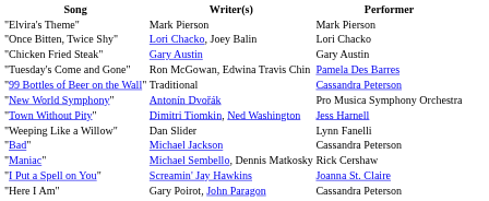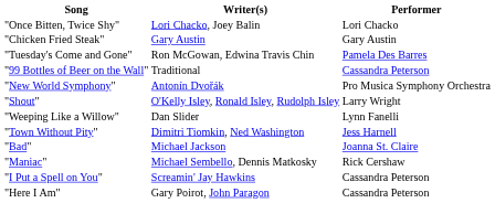- row: "Elvira's Theme" | Mark Pierson | Mark Pierson
+ row: "Shout" | O'Kelly Isley, Ronald Isley, Rudolph Isley | Larry Wright
rows swapped: "Town Without Pity" <-> "Weeping Like a Willow"
"Bad" | Performer: Cassandra Peterson -> Joanna St. Claire
"I Put a Spell on You" | Performer: Joanna St. Claire -> Cassandra Peterson
